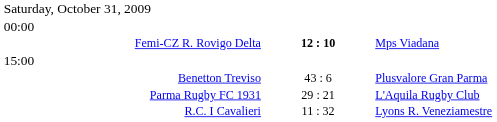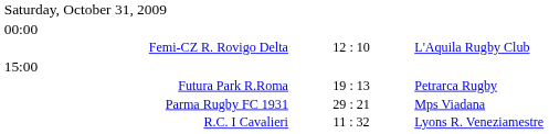Femi-CZ R. Rovigo Delta | column 2: bold -> normal
Femi-CZ R. Rovigo Delta | column 3: Mps Viadana -> L'Aquila Rugby Club
- row: Benetton Treviso | 43 : 6 | Plusvalore Gran Parma
+ row: Futura Park R.Roma | 19 : 13 | Petrarca Rugby
Parma Rugby FC 1931 | column 3: L'Aquila Rugby Club -> Mps Viadana
